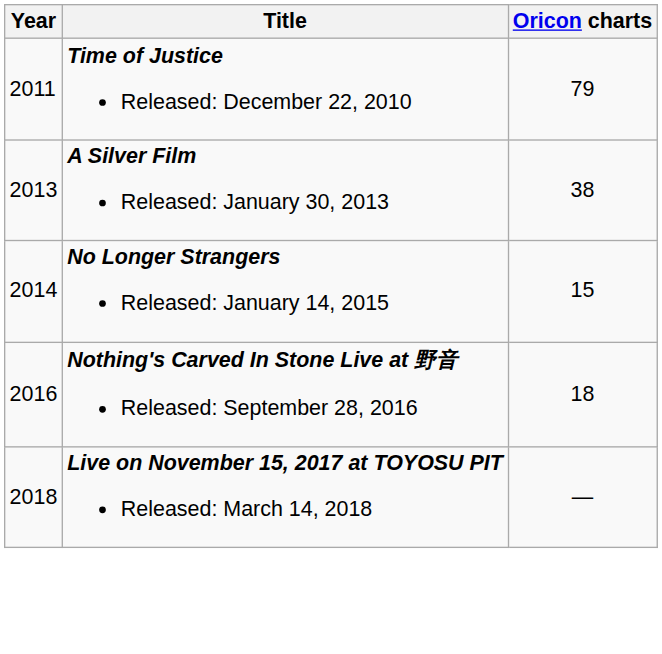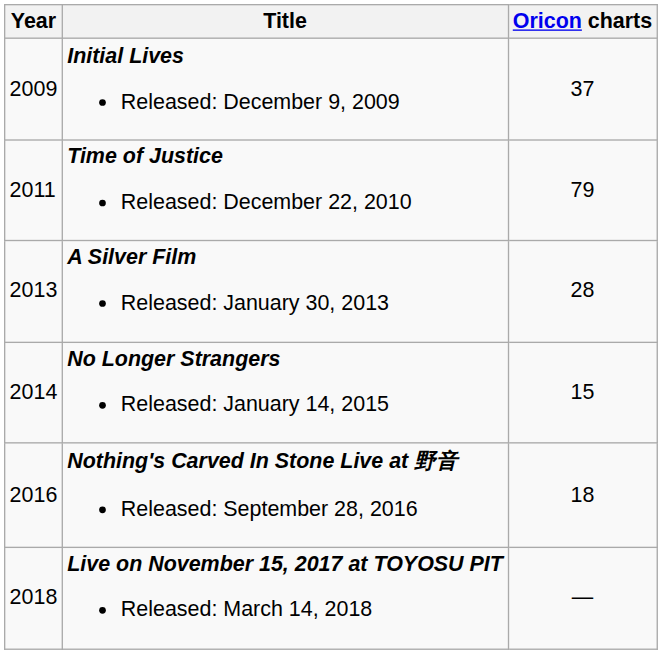+ row: 2009 | Initial Lives Released: December 9, 2009 | 37
A Silver Film Released: January 30, 2013 | Oricon charts: 38 -> 28
